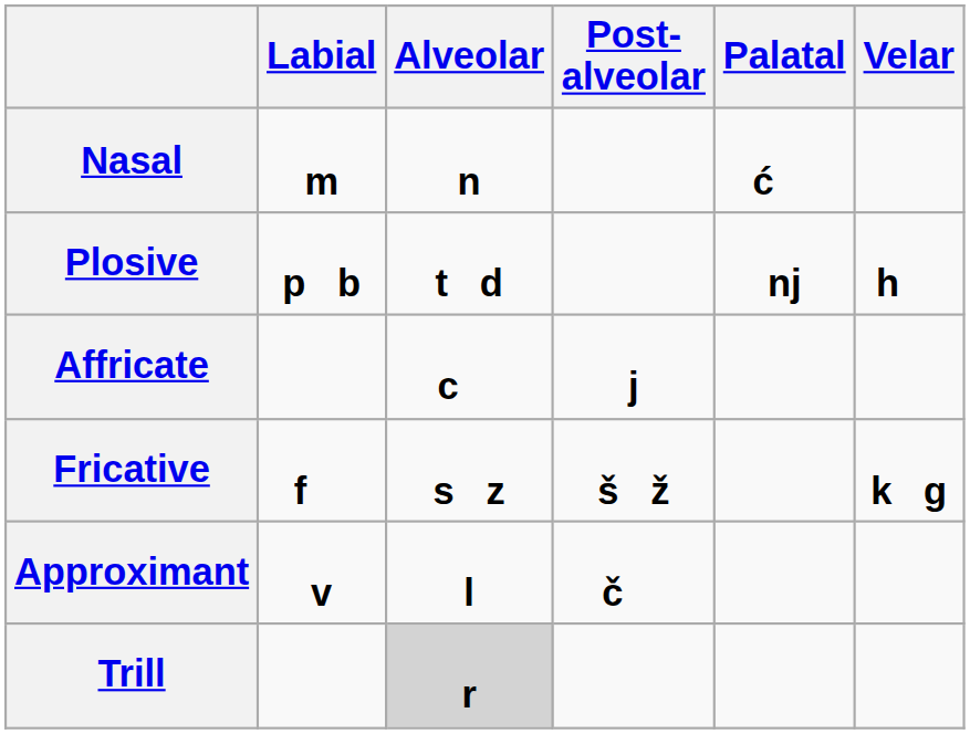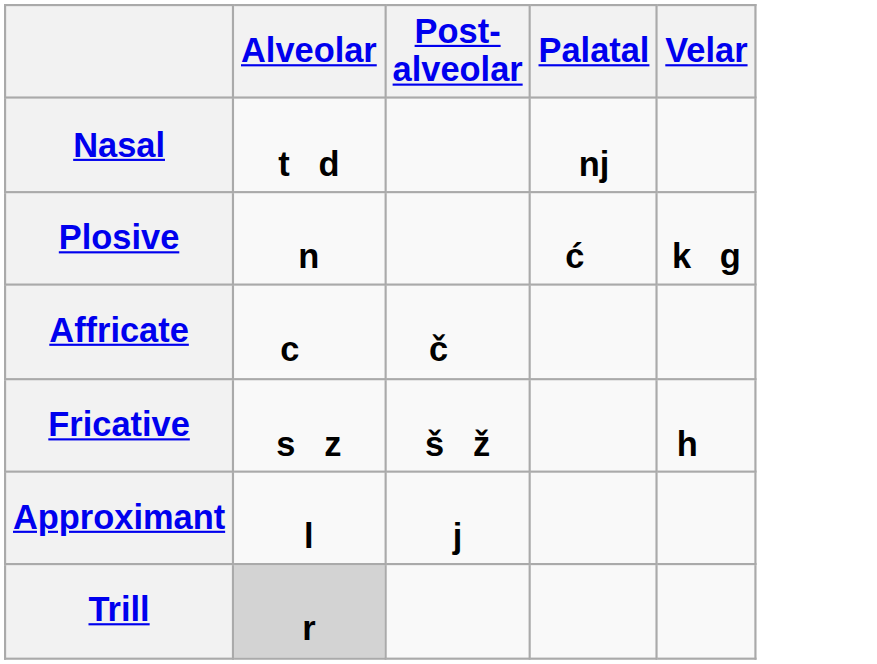- column: Labial | m | p b | f | v
Nasal | Alveolar: n -> t d
Nasal | Palatal: ć -> nj
Plosive | Alveolar: t d -> n
Plosive | Palatal: nj -> ć
Plosive | Velar: h -> k g
Affricate | Post- alveolar: j -> č
Fricative | Velar: k g -> h
Approximant | Post- alveolar: č -> j
